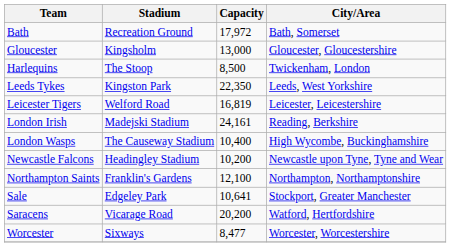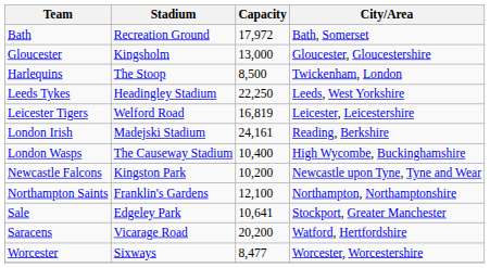Leeds Tykes | Stadium: Kingston Park -> Headingley Stadium
Leeds Tykes | Capacity: 22,350 -> 22,250
Newcastle Falcons | Stadium: Headingley Stadium -> Kingston Park
